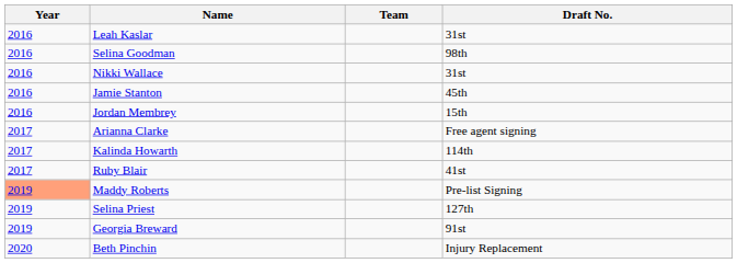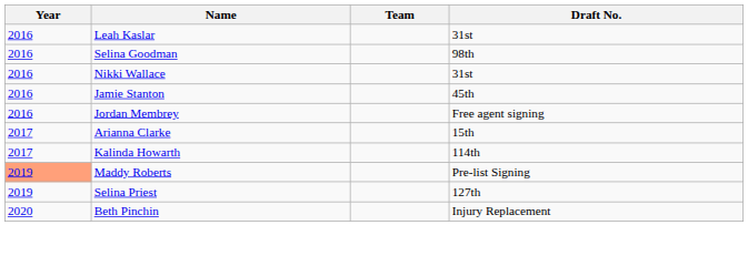Jordan Membrey | Draft No.: 15th -> Free agent signing
Arianna Clarke | Draft No.: Free agent signing -> 15th
- row: 2017 | Ruby Blair | 41st
- row: 2019 | Georgia Breward | 91st
